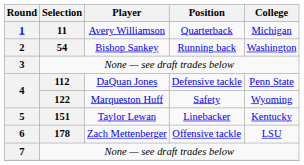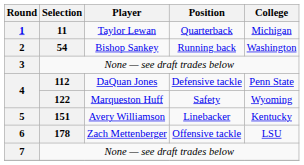1 | Player: Avery Williamson -> Taylor Lewan
5 | Player: Taylor Lewan -> Avery Williamson
